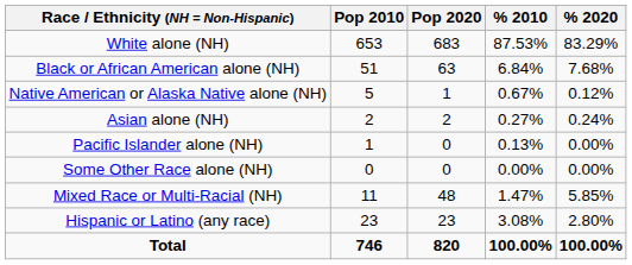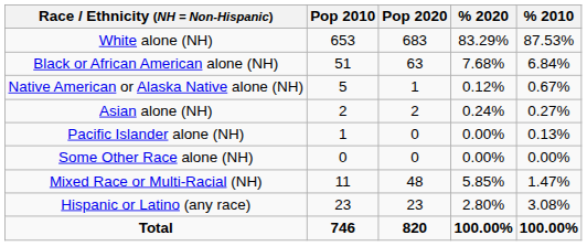columns swapped: % 2010 <-> % 2020
